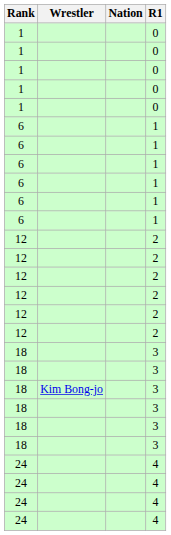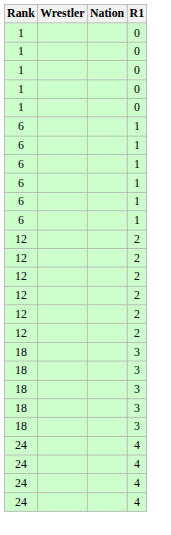- row: 18 | Kim Bong-jo | 3
